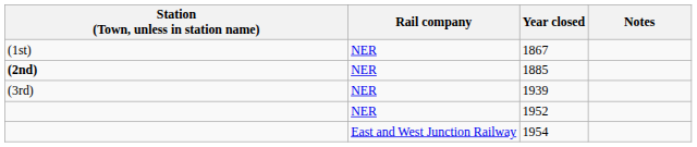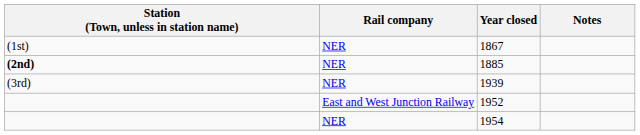1952 | Rail company: NER -> East and West Junction Railway
1954 | Rail company: East and West Junction Railway -> NER
